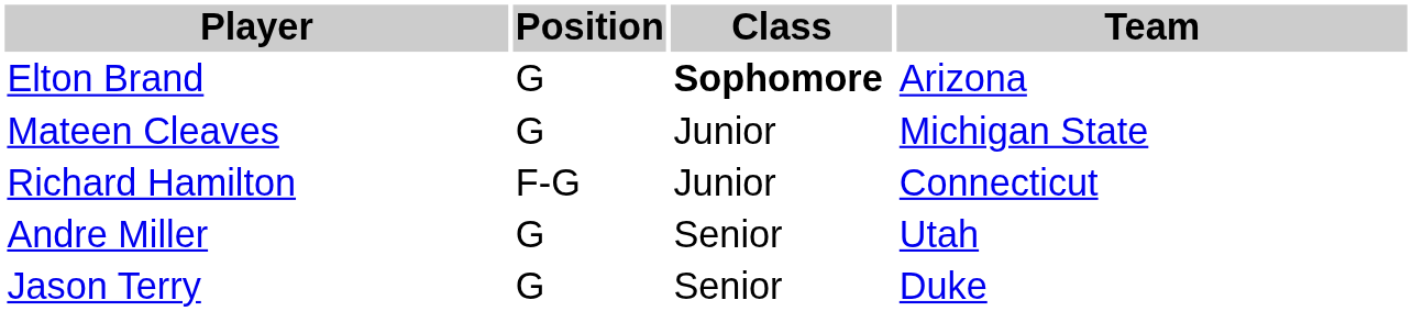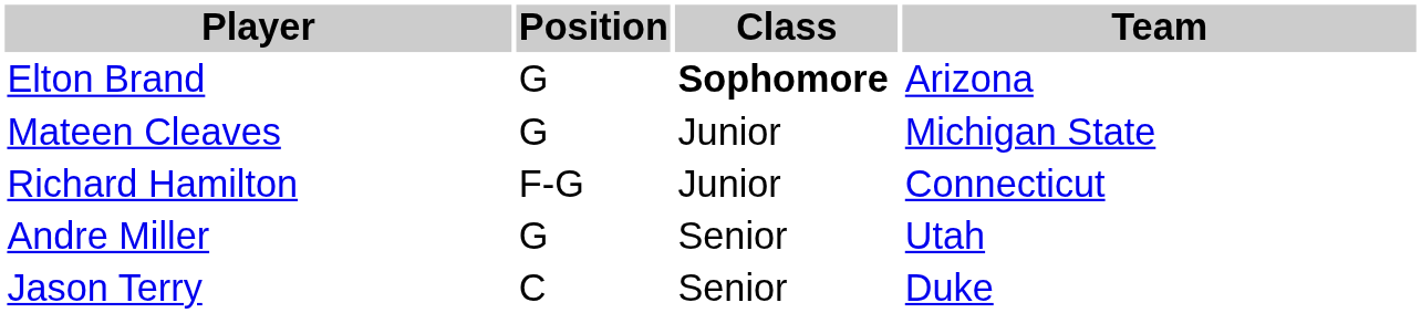Jason Terry | Position: G -> C
